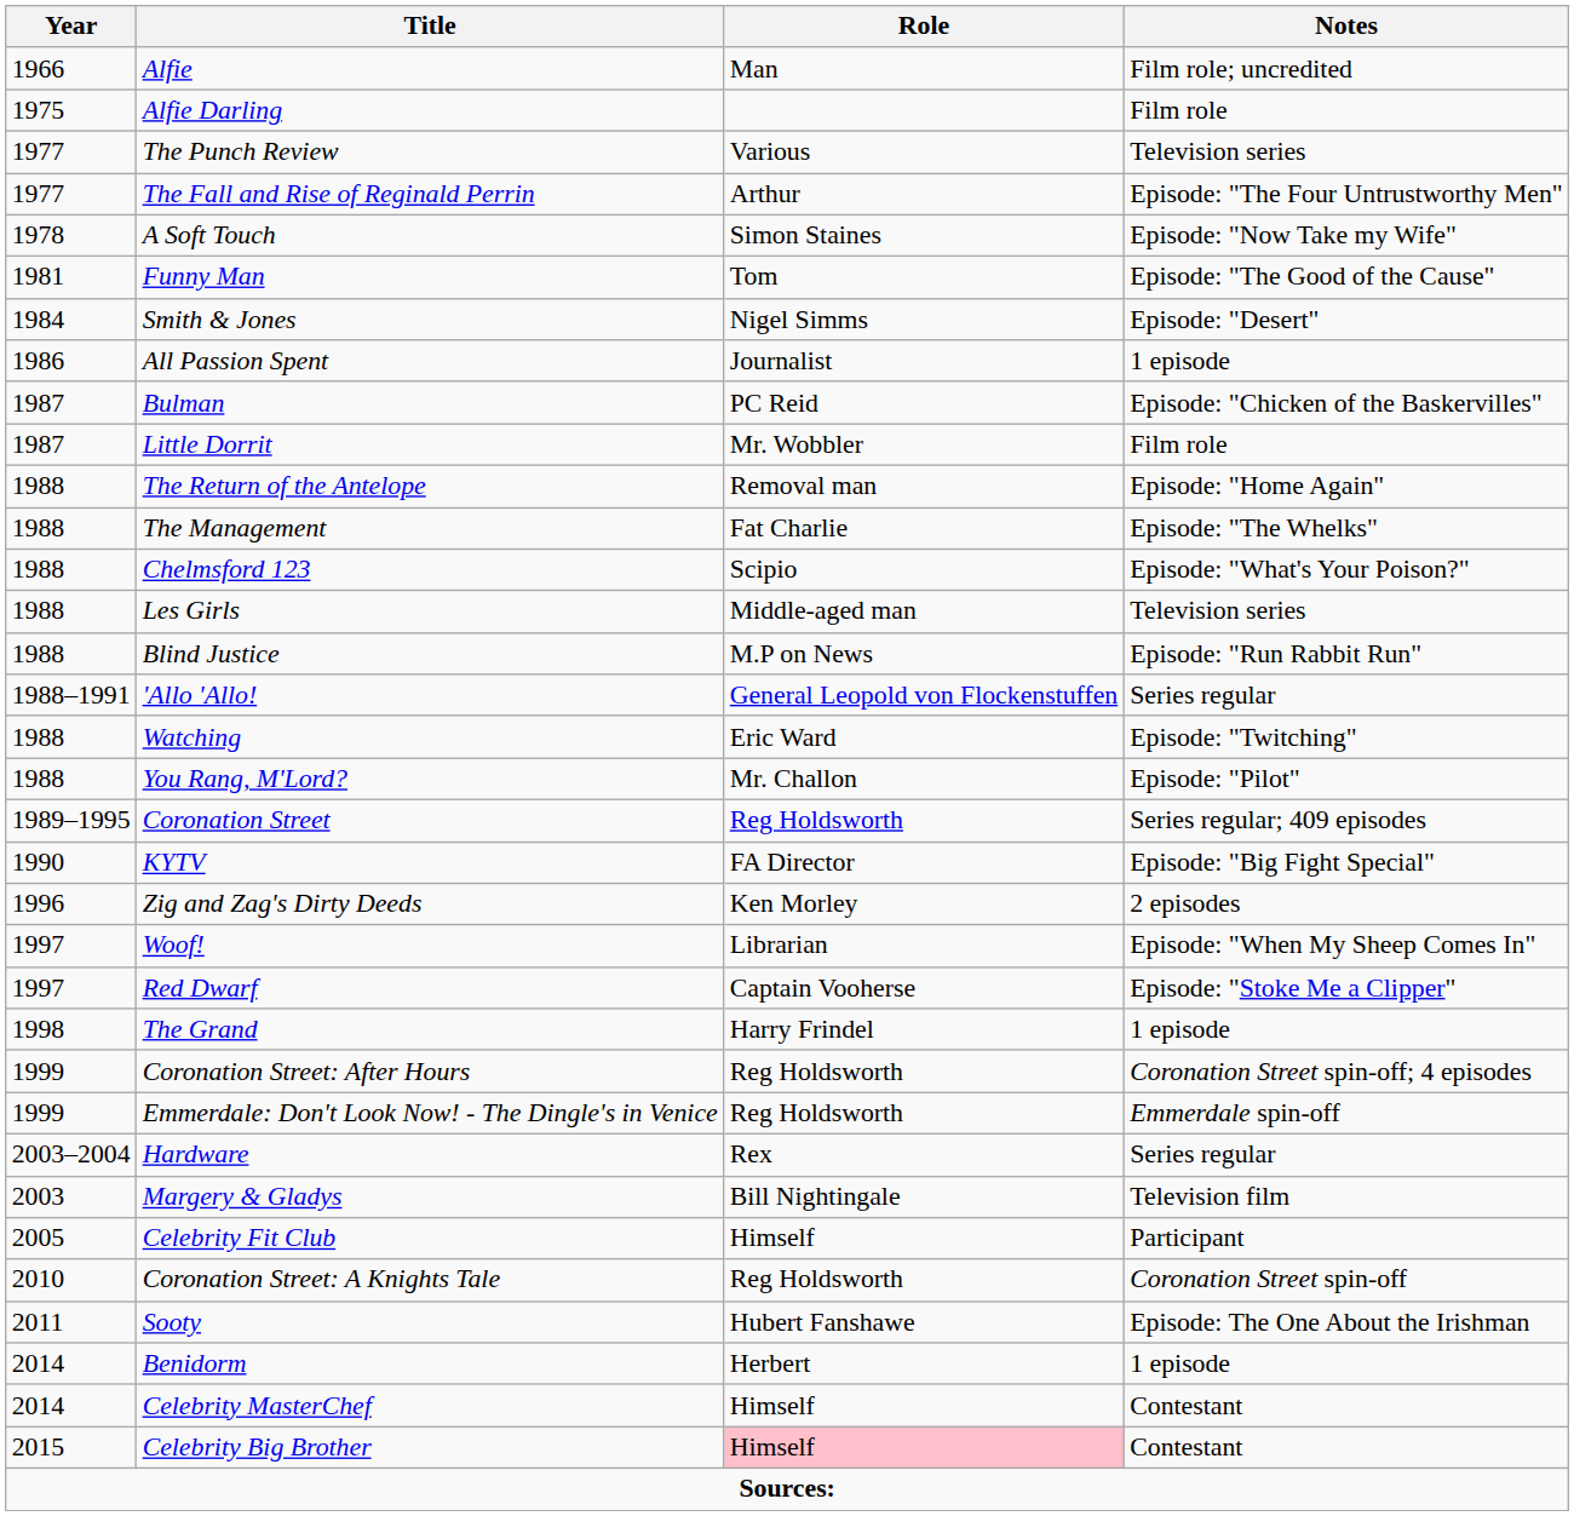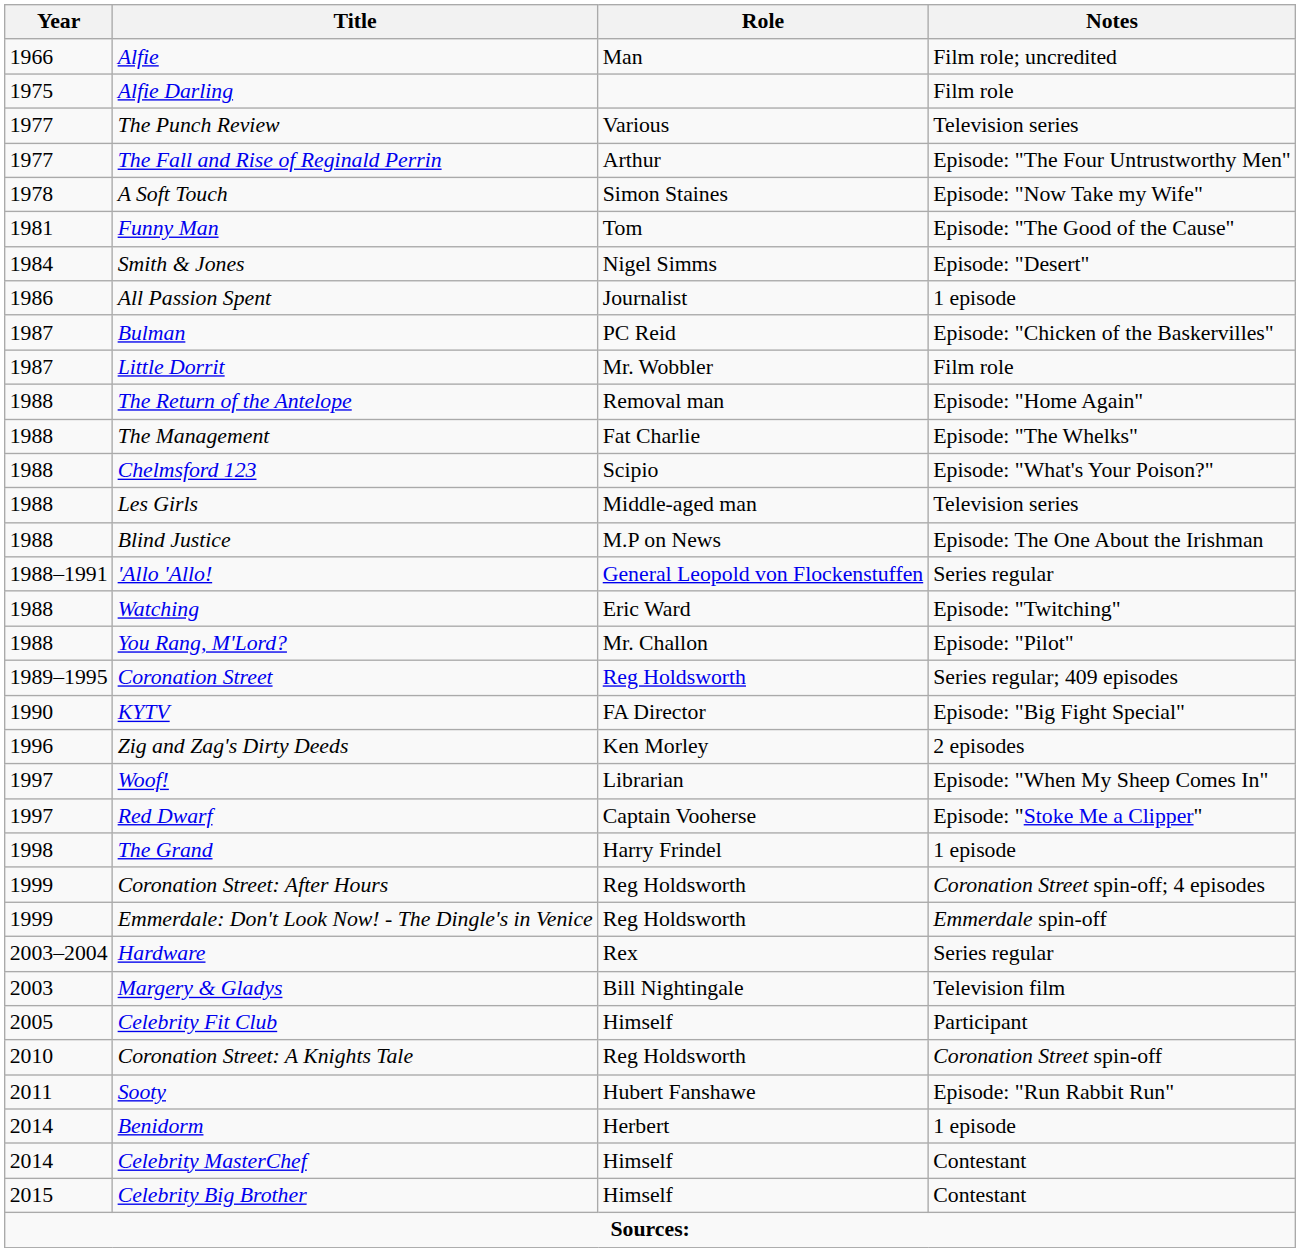Blind Justice | Notes: Episode: "Run Rabbit Run" -> Episode: The One About the Irishman
Sooty | Notes: Episode: The One About the Irishman -> Episode: "Run Rabbit Run"
Celebrity Big Brother | Role: pink background -> no background
